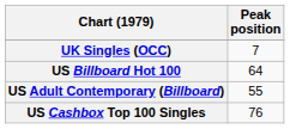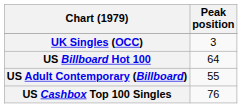UK Singles (OCC) | Peak position: 7 -> 3
